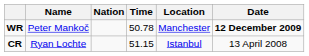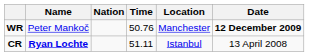WR | Time: 50.78 -> 50.76
CR | Name: normal -> bold
CR | Time: 51.15 -> 51.11
